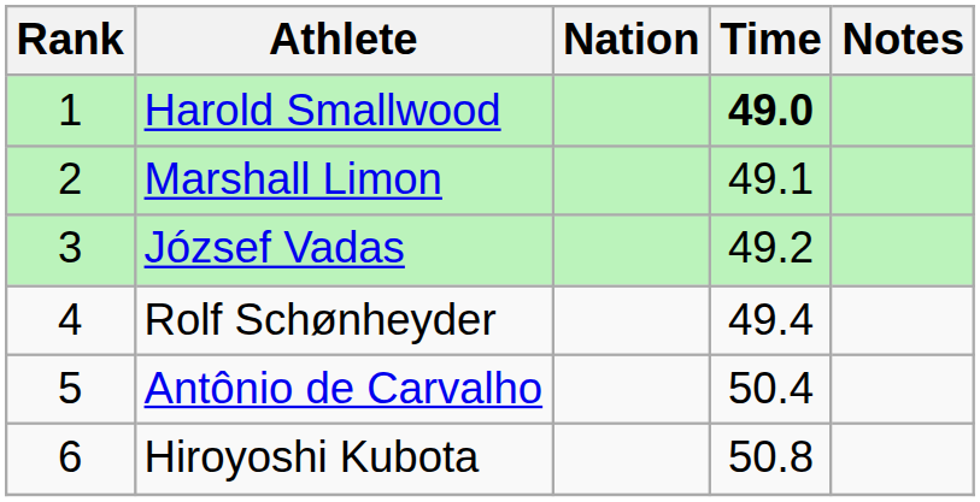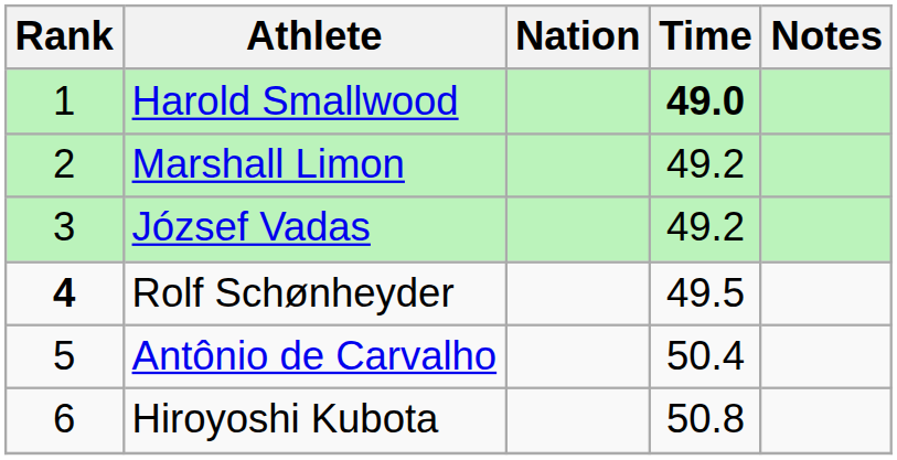Marshall Limon | Time: 49.1 -> 49.2
Rolf Schønheyder | Rank: normal -> bold
Rolf Schønheyder | Time: 49.4 -> 49.5
